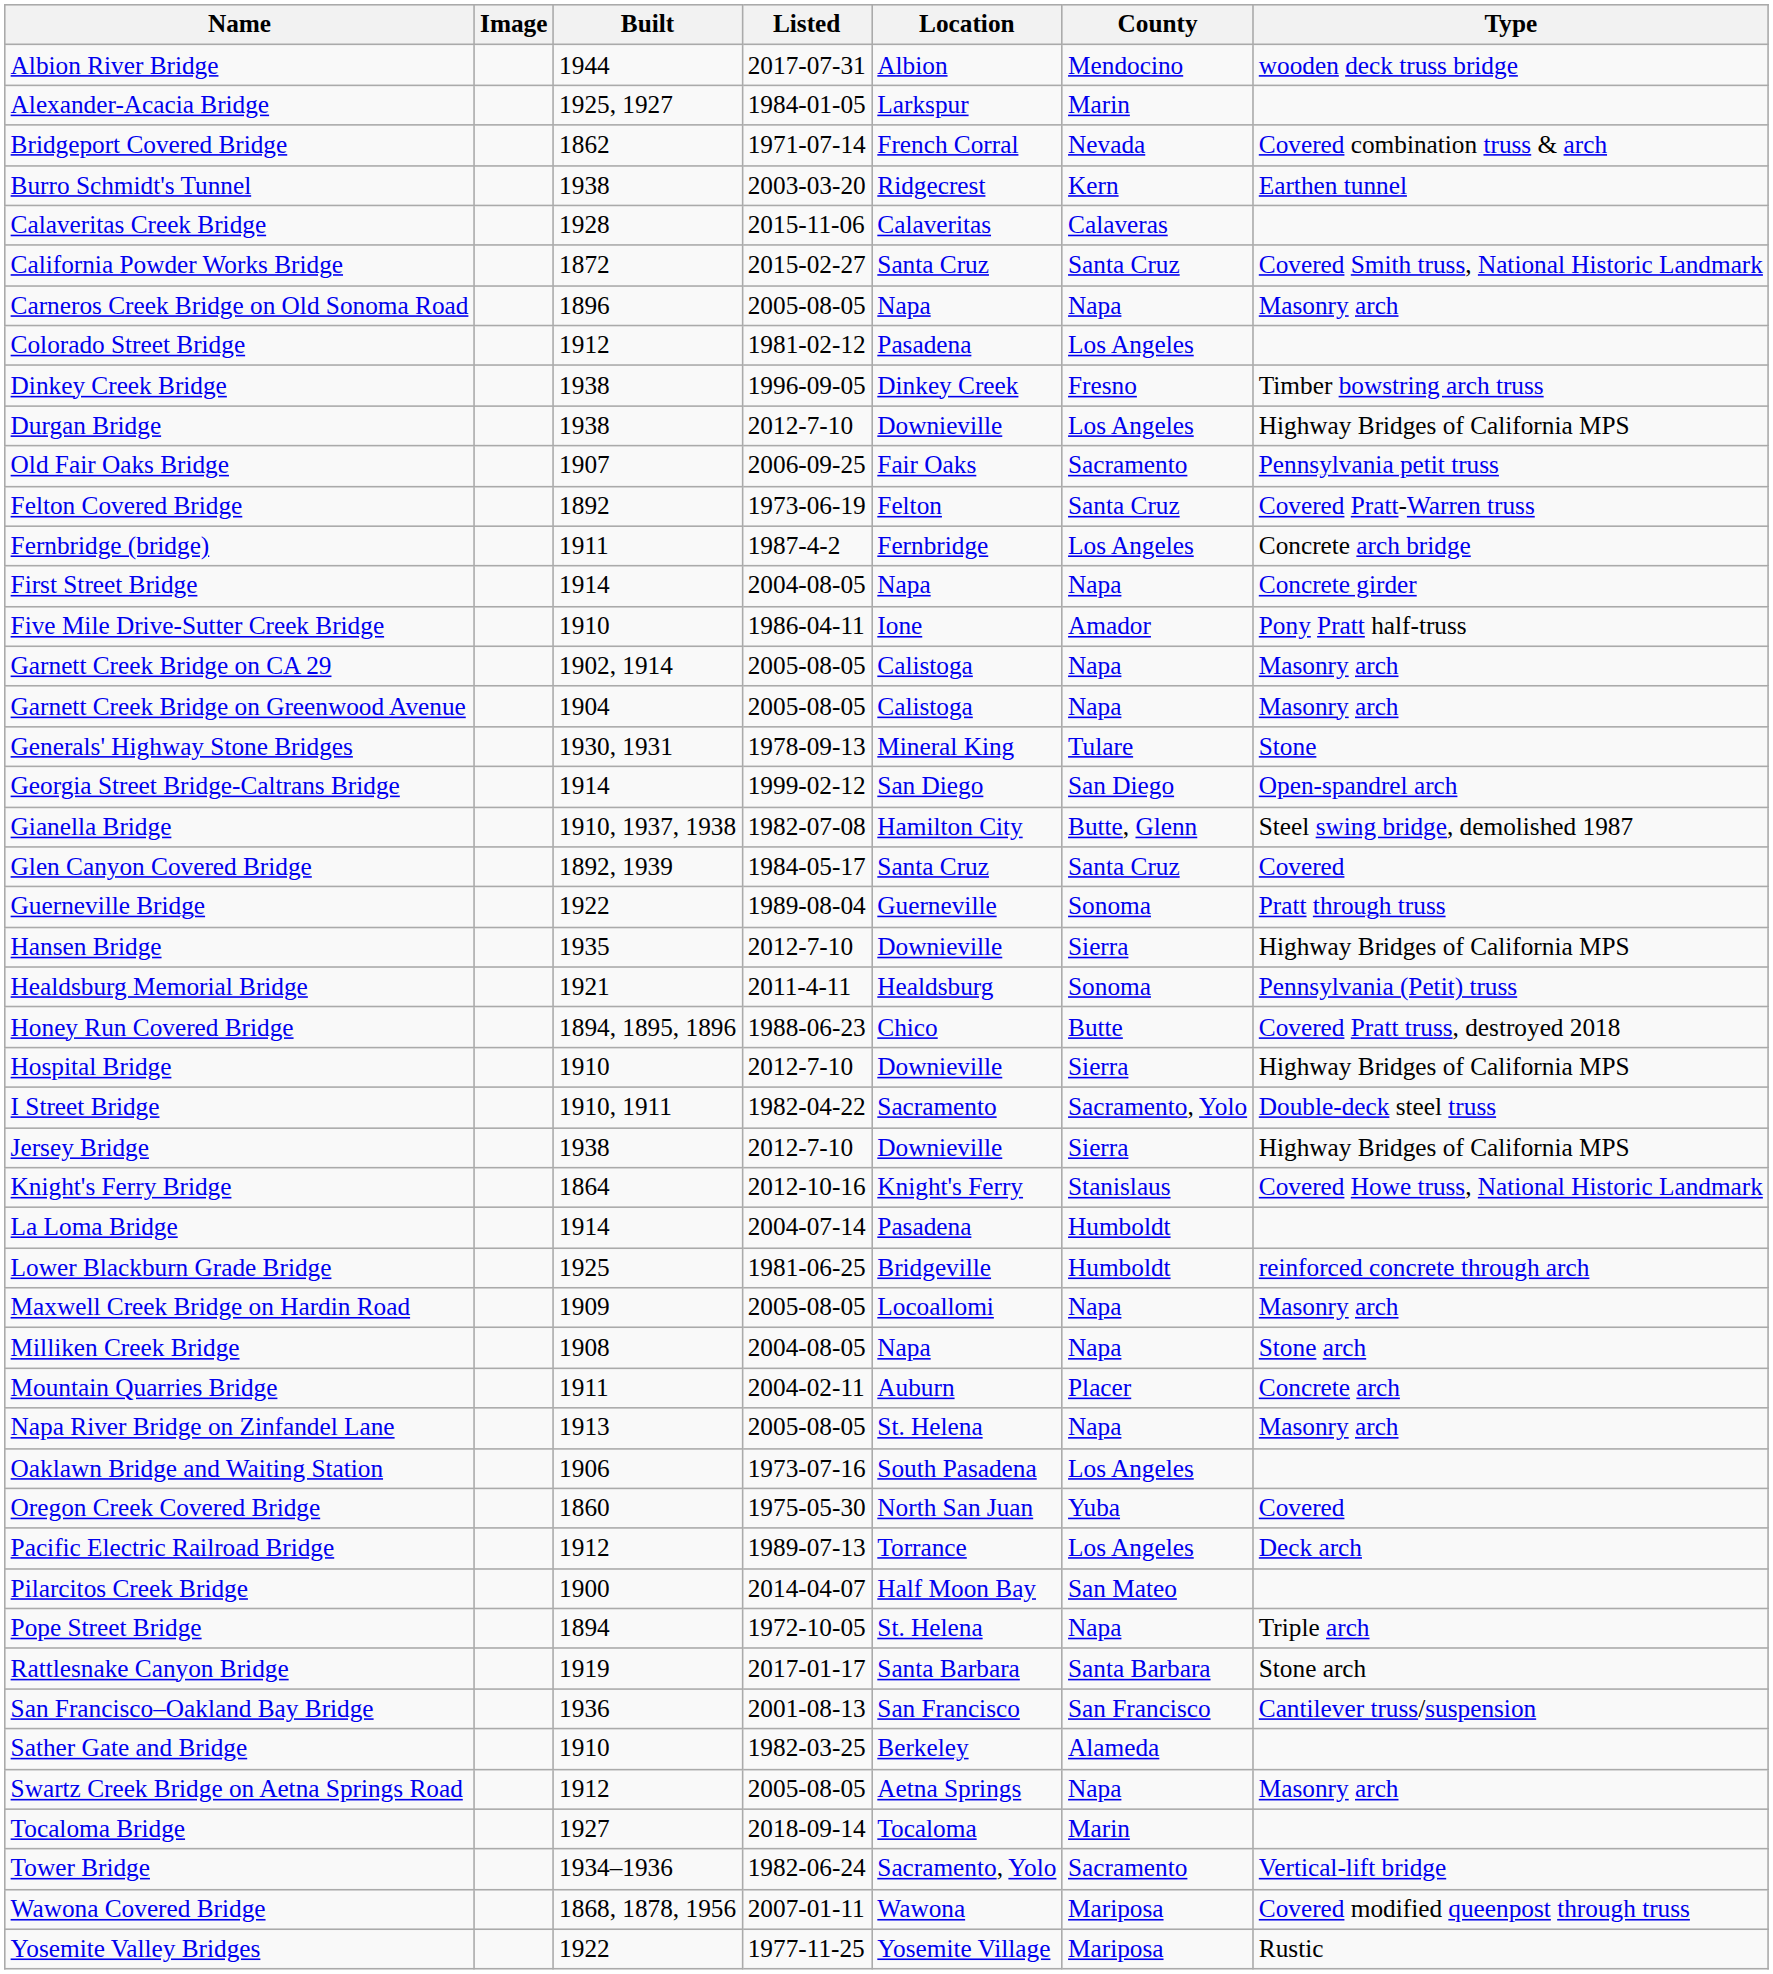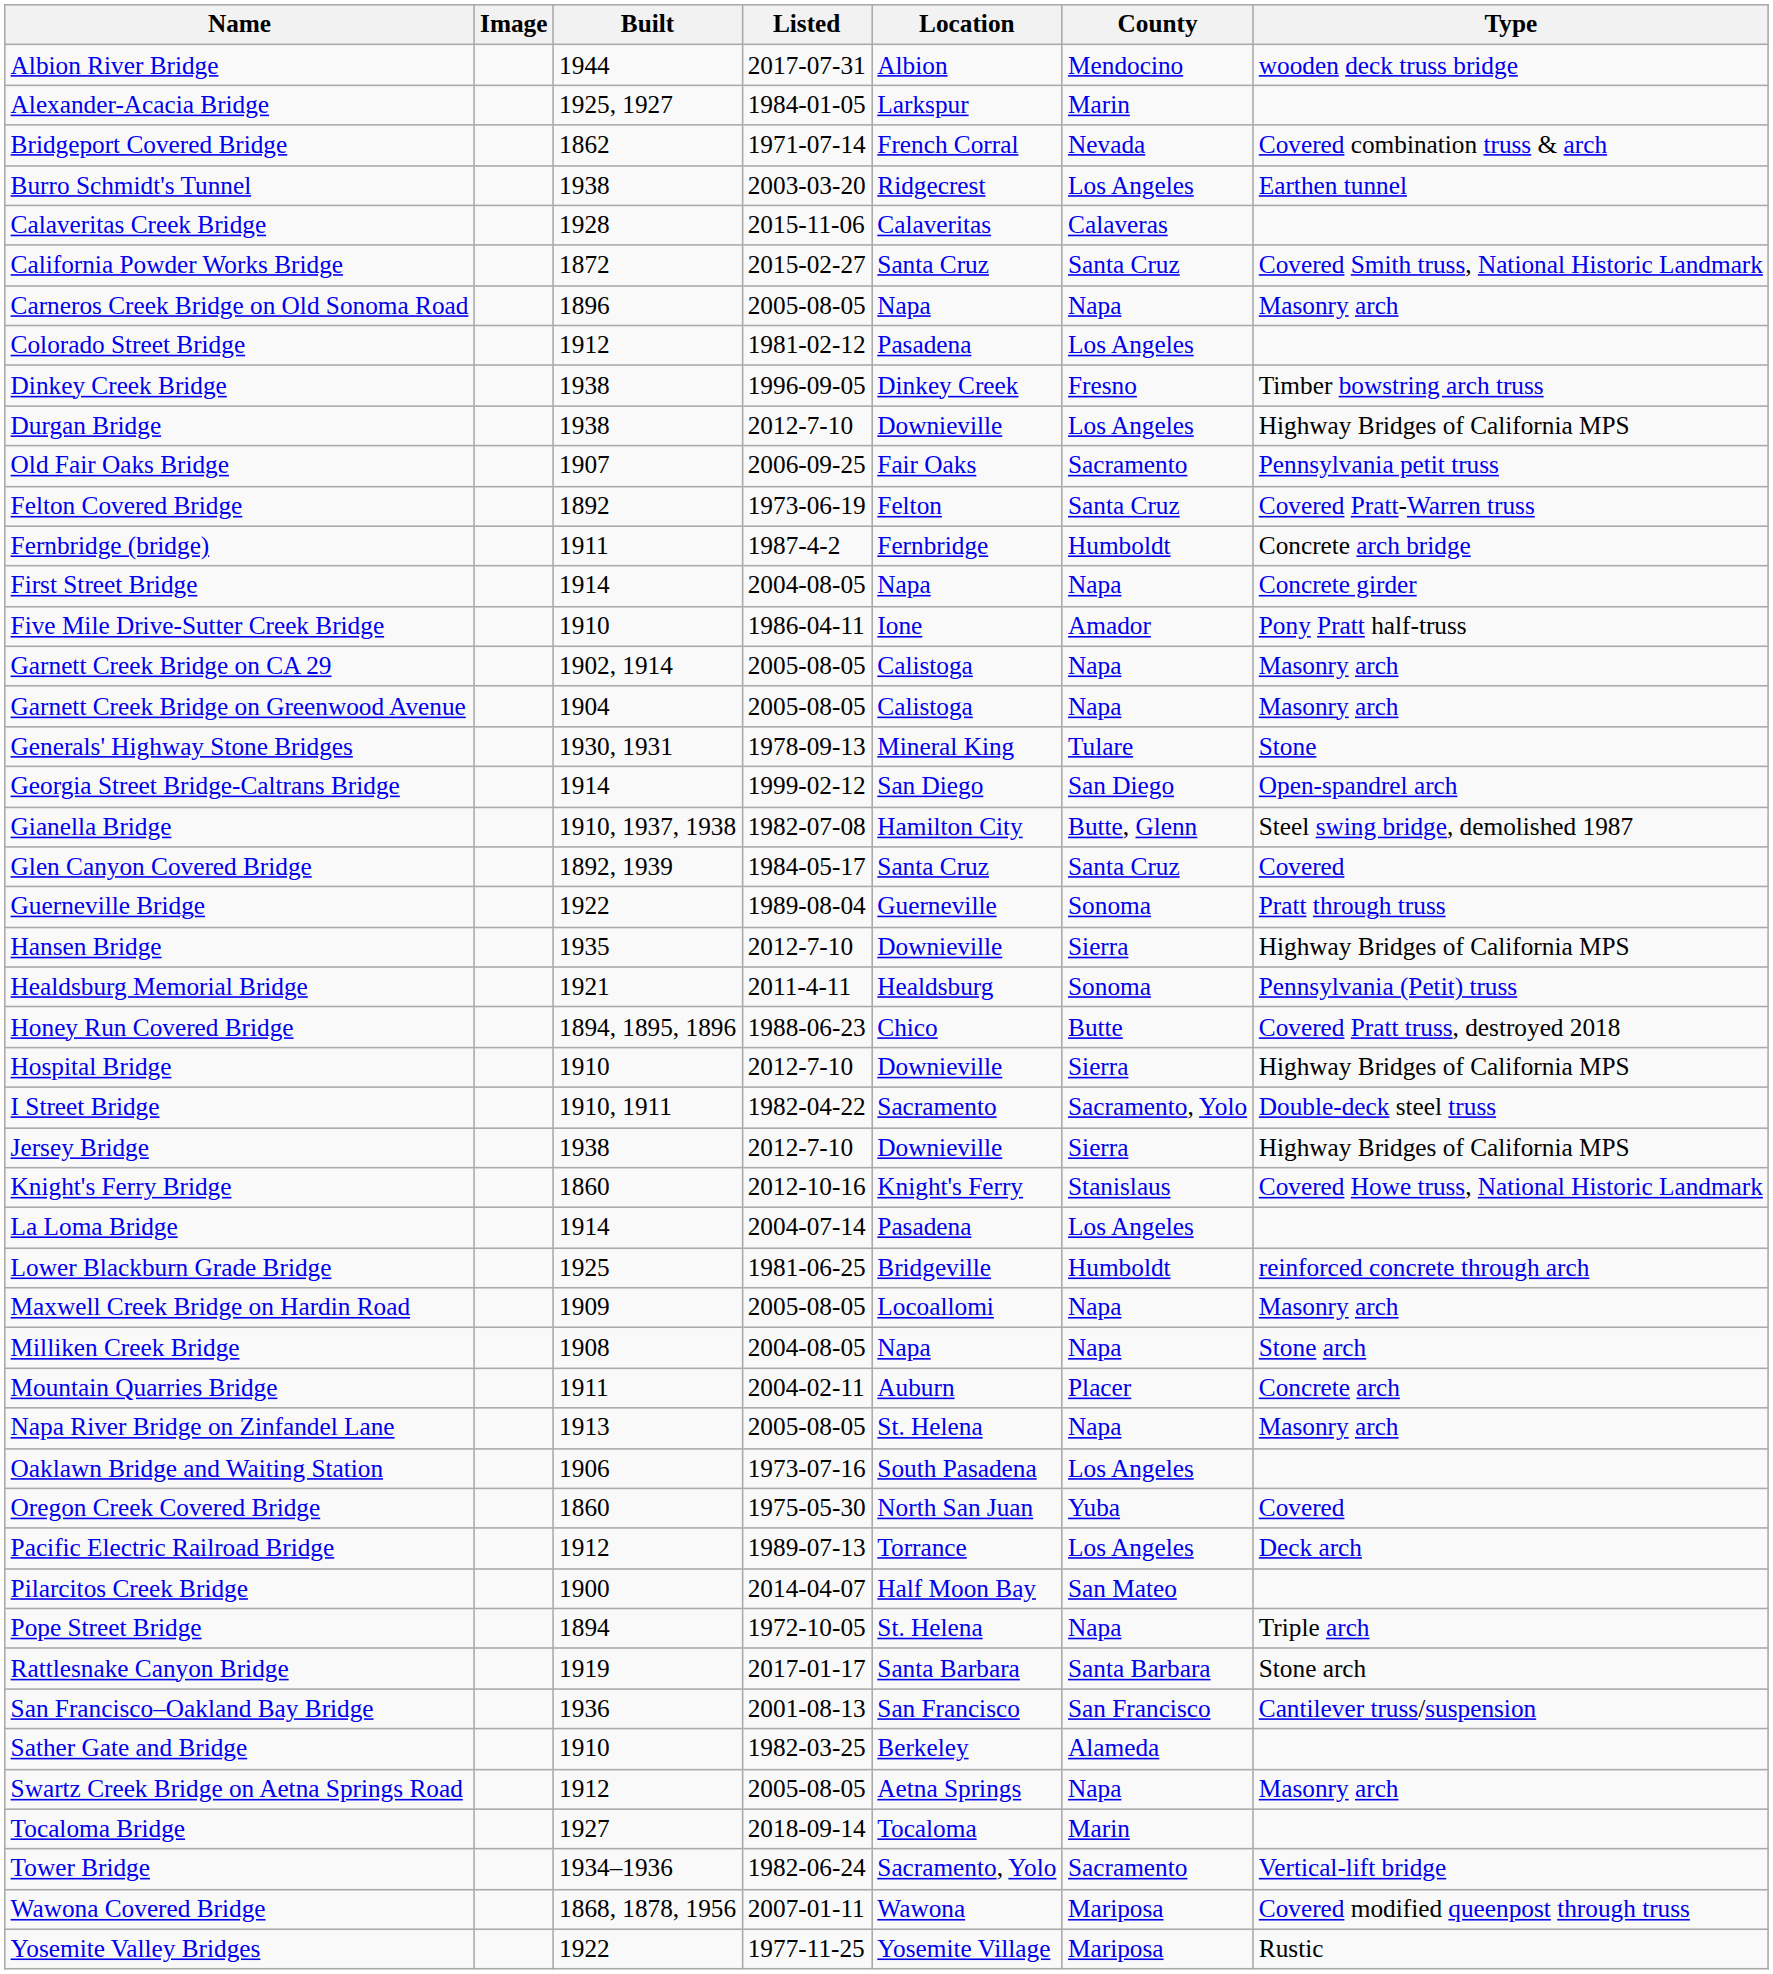Burro Schmidt's Tunnel | County: Kern -> Los Angeles
Fernbridge (bridge) | County: Los Angeles -> Humboldt
Knight's Ferry Bridge | Built: 1864 -> 1860
La Loma Bridge | County: Humboldt -> Los Angeles
